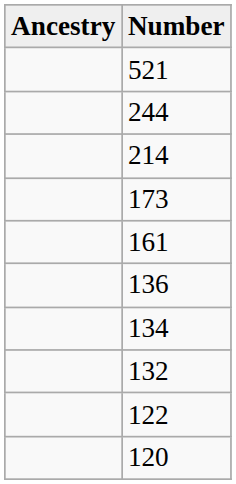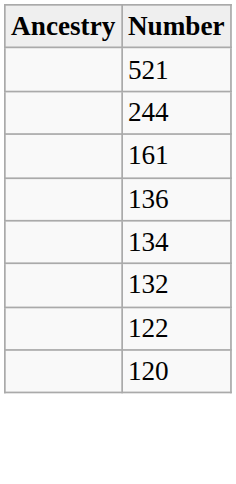- row: 214
- row: 173
